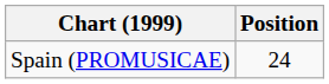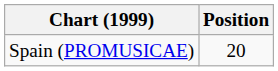Spain (PROMUSICAE) | Position: 24 -> 20
